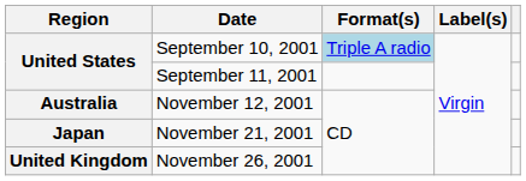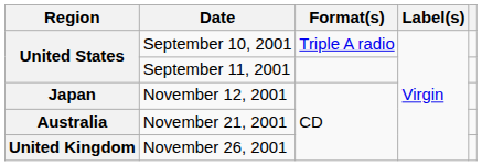September 10, 2001 | Format(s): lightblue background -> no background
November 12, 2001 | Region: Australia -> Japan
November 21, 2001 | Region: Japan -> Australia
